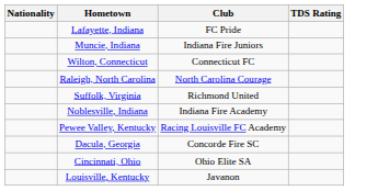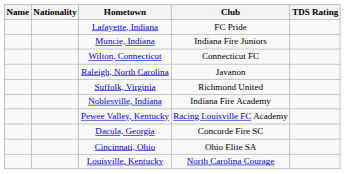+ column: Name
Raleigh, North Carolina | Club: North Carolina Courage -> Javanon
Louisville, Kentucky | Club: Javanon -> North Carolina Courage
